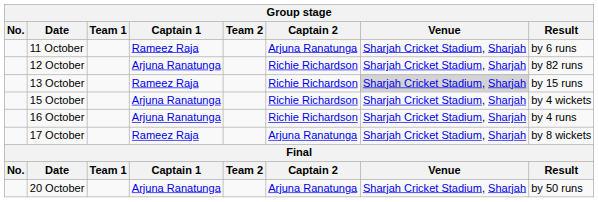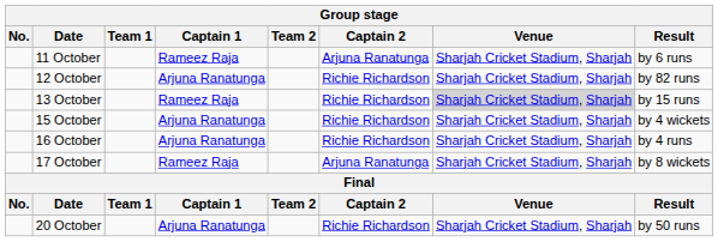20 October | Captain 2: Arjuna Ranatunga -> Richie Richardson
